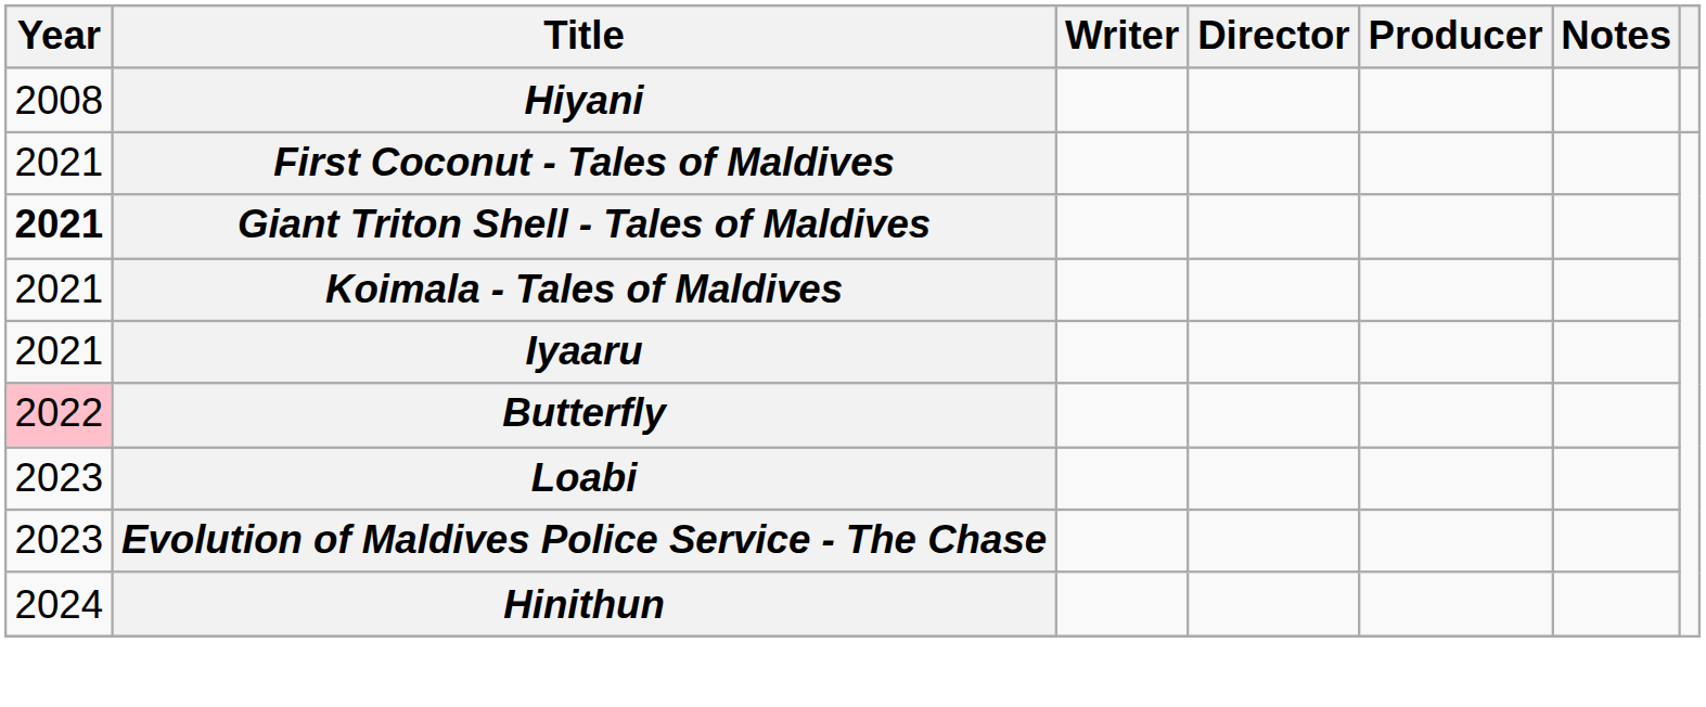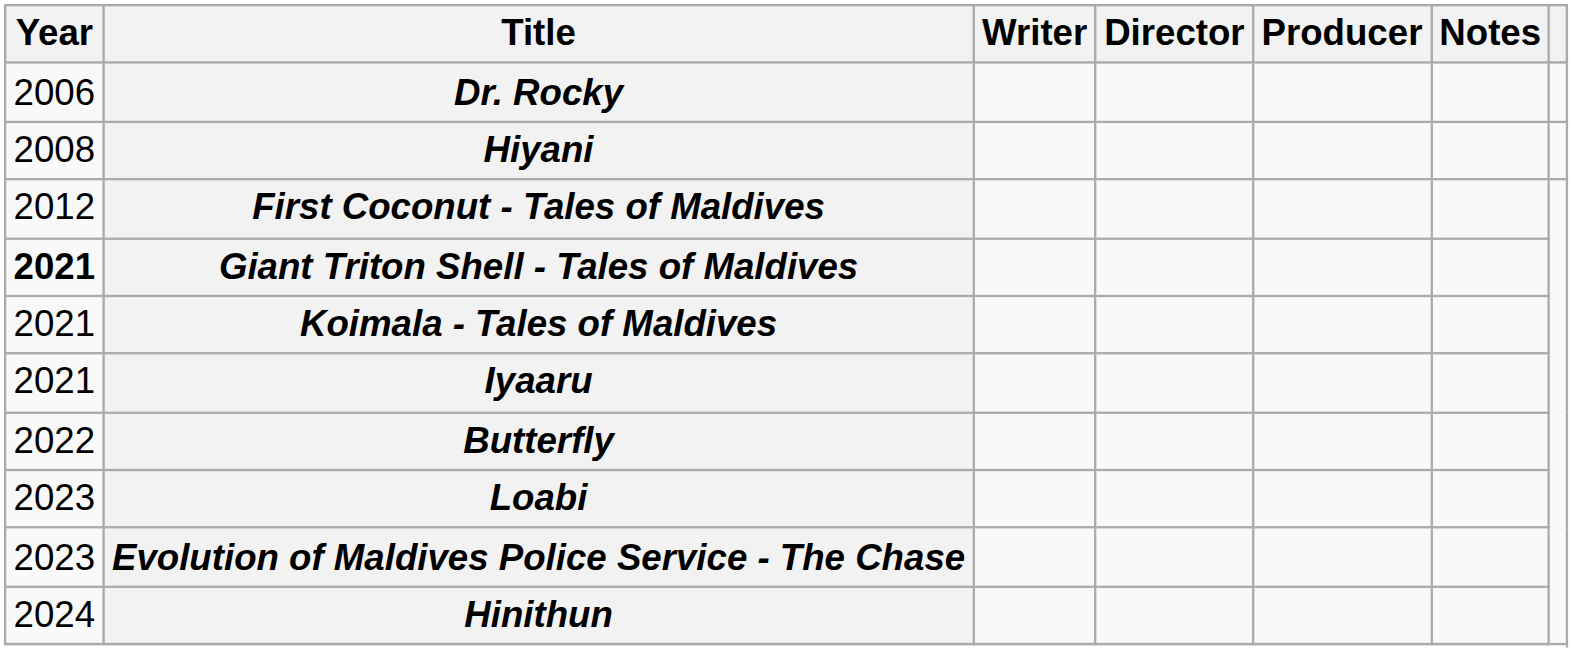+ row: 2006 | Dr. Rocky
First Coconut - Tales of Maldives | Year: 2021 -> 2012
Butterfly | Year: pink background -> no background
